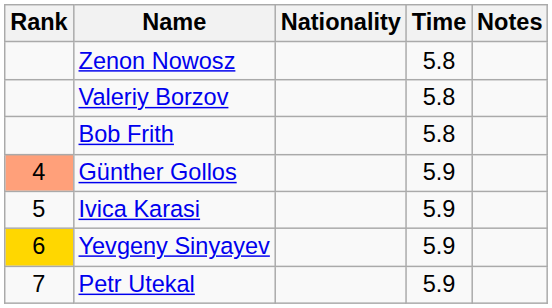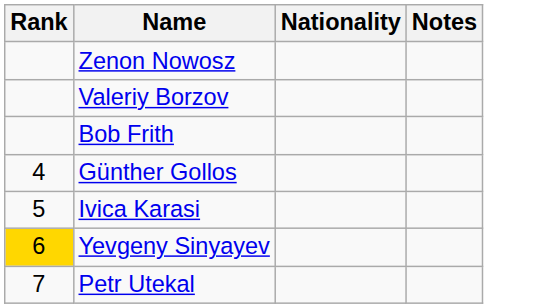- column: Time | 5.8 | 5.8 | 5.8 | 5.9 | 5.9 | 5.9 | 5.9
Günther Gollos | Rank: lightsalmon background -> no background
